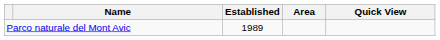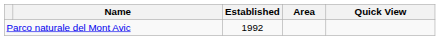Parco naturale del Mont Avic | Established: 1989 -> 1992
